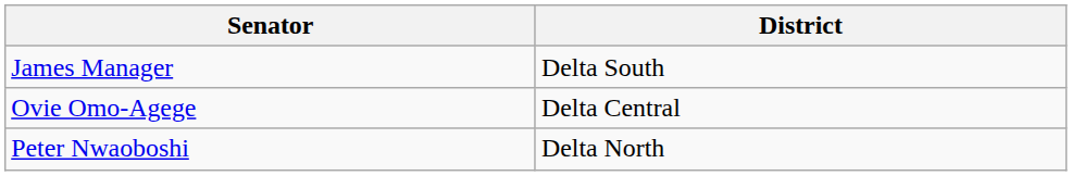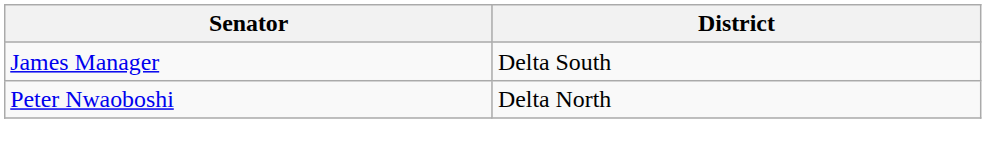- row: Ovie Omo-Agege | Delta Central
